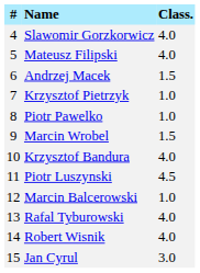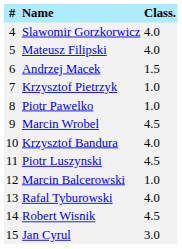Marcin Wrobel | Class.: 1.5 -> 4.5
Robert Wisnik | Class.: 4.0 -> 4.5
